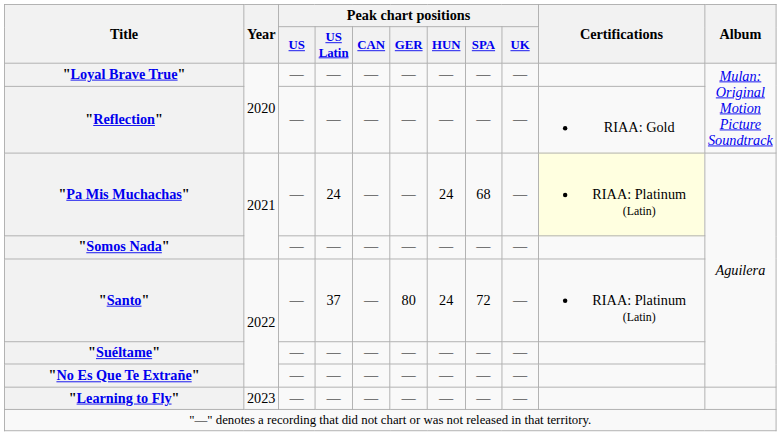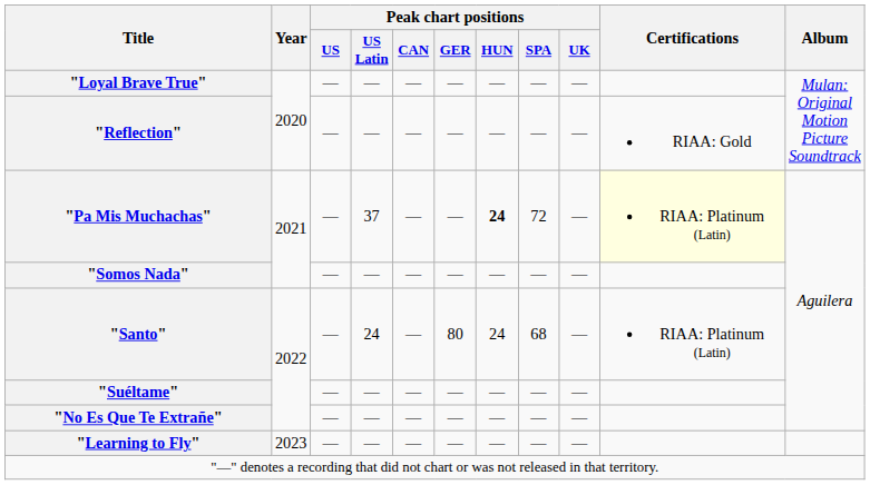"Pa Mis Muchachas" | Peak chart positions / US Latin: 24 -> 37
"Pa Mis Muchachas" | Peak chart positions / HUN: normal -> bold
"Pa Mis Muchachas" | Peak chart positions / SPA: 68 -> 72
"Santo" | Peak chart positions / US Latin: 37 -> 24
"Santo" | Peak chart positions / SPA: 72 -> 68
